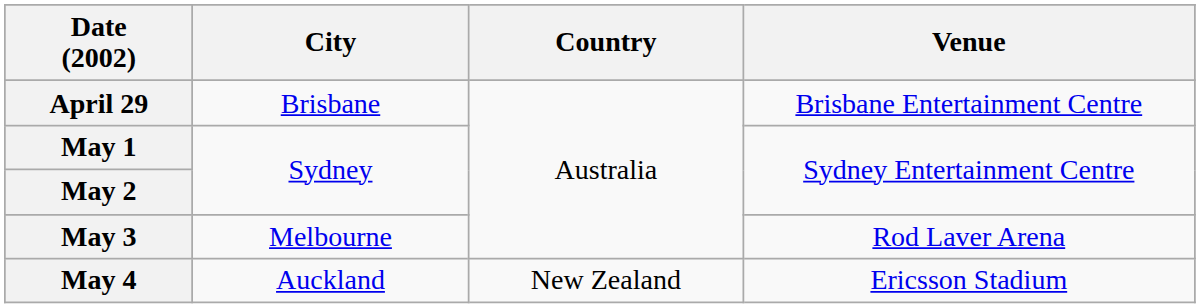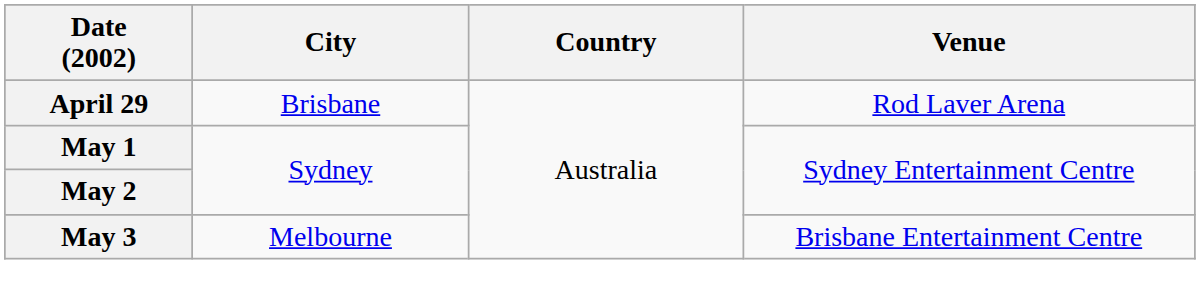April 29 | Venue: Brisbane Entertainment Centre -> Rod Laver Arena
May 3 | Venue: Rod Laver Arena -> Brisbane Entertainment Centre
- row: May 4 | Auckland | New Zealand | Ericsson Stadium
